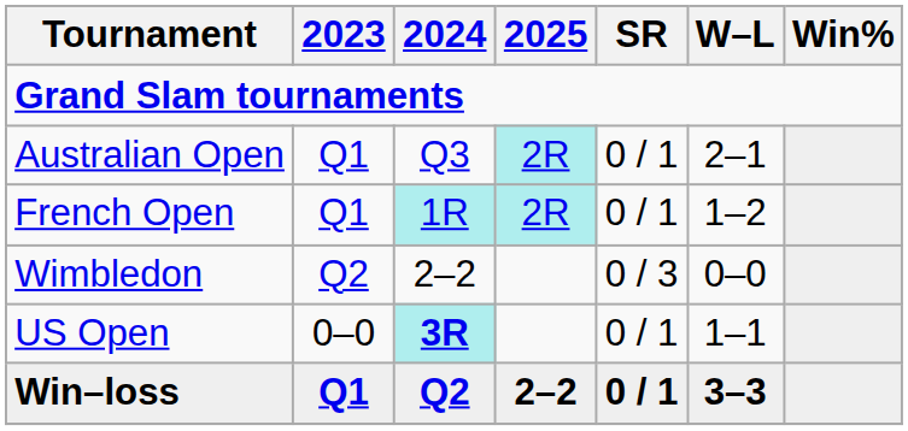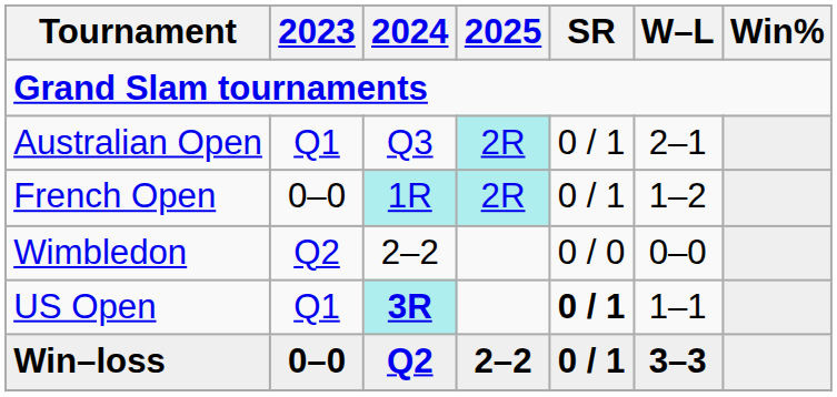French Open | 2023: Q1 -> 0–0
Wimbledon | SR: 0 / 3 -> 0 / 0
US Open | 2023: 0–0 -> Q1
US Open | SR: normal -> bold
Win–loss | 2023: Q1 -> 0–0
